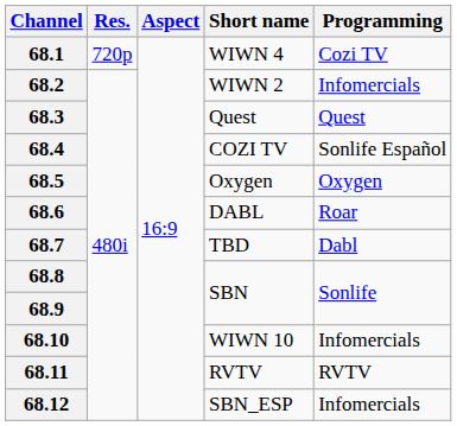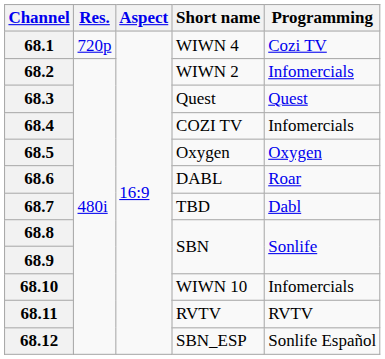68.4 | Programming: Sonlife Español -> Infomercials
68.12 | Programming: Infomercials -> Sonlife Español
